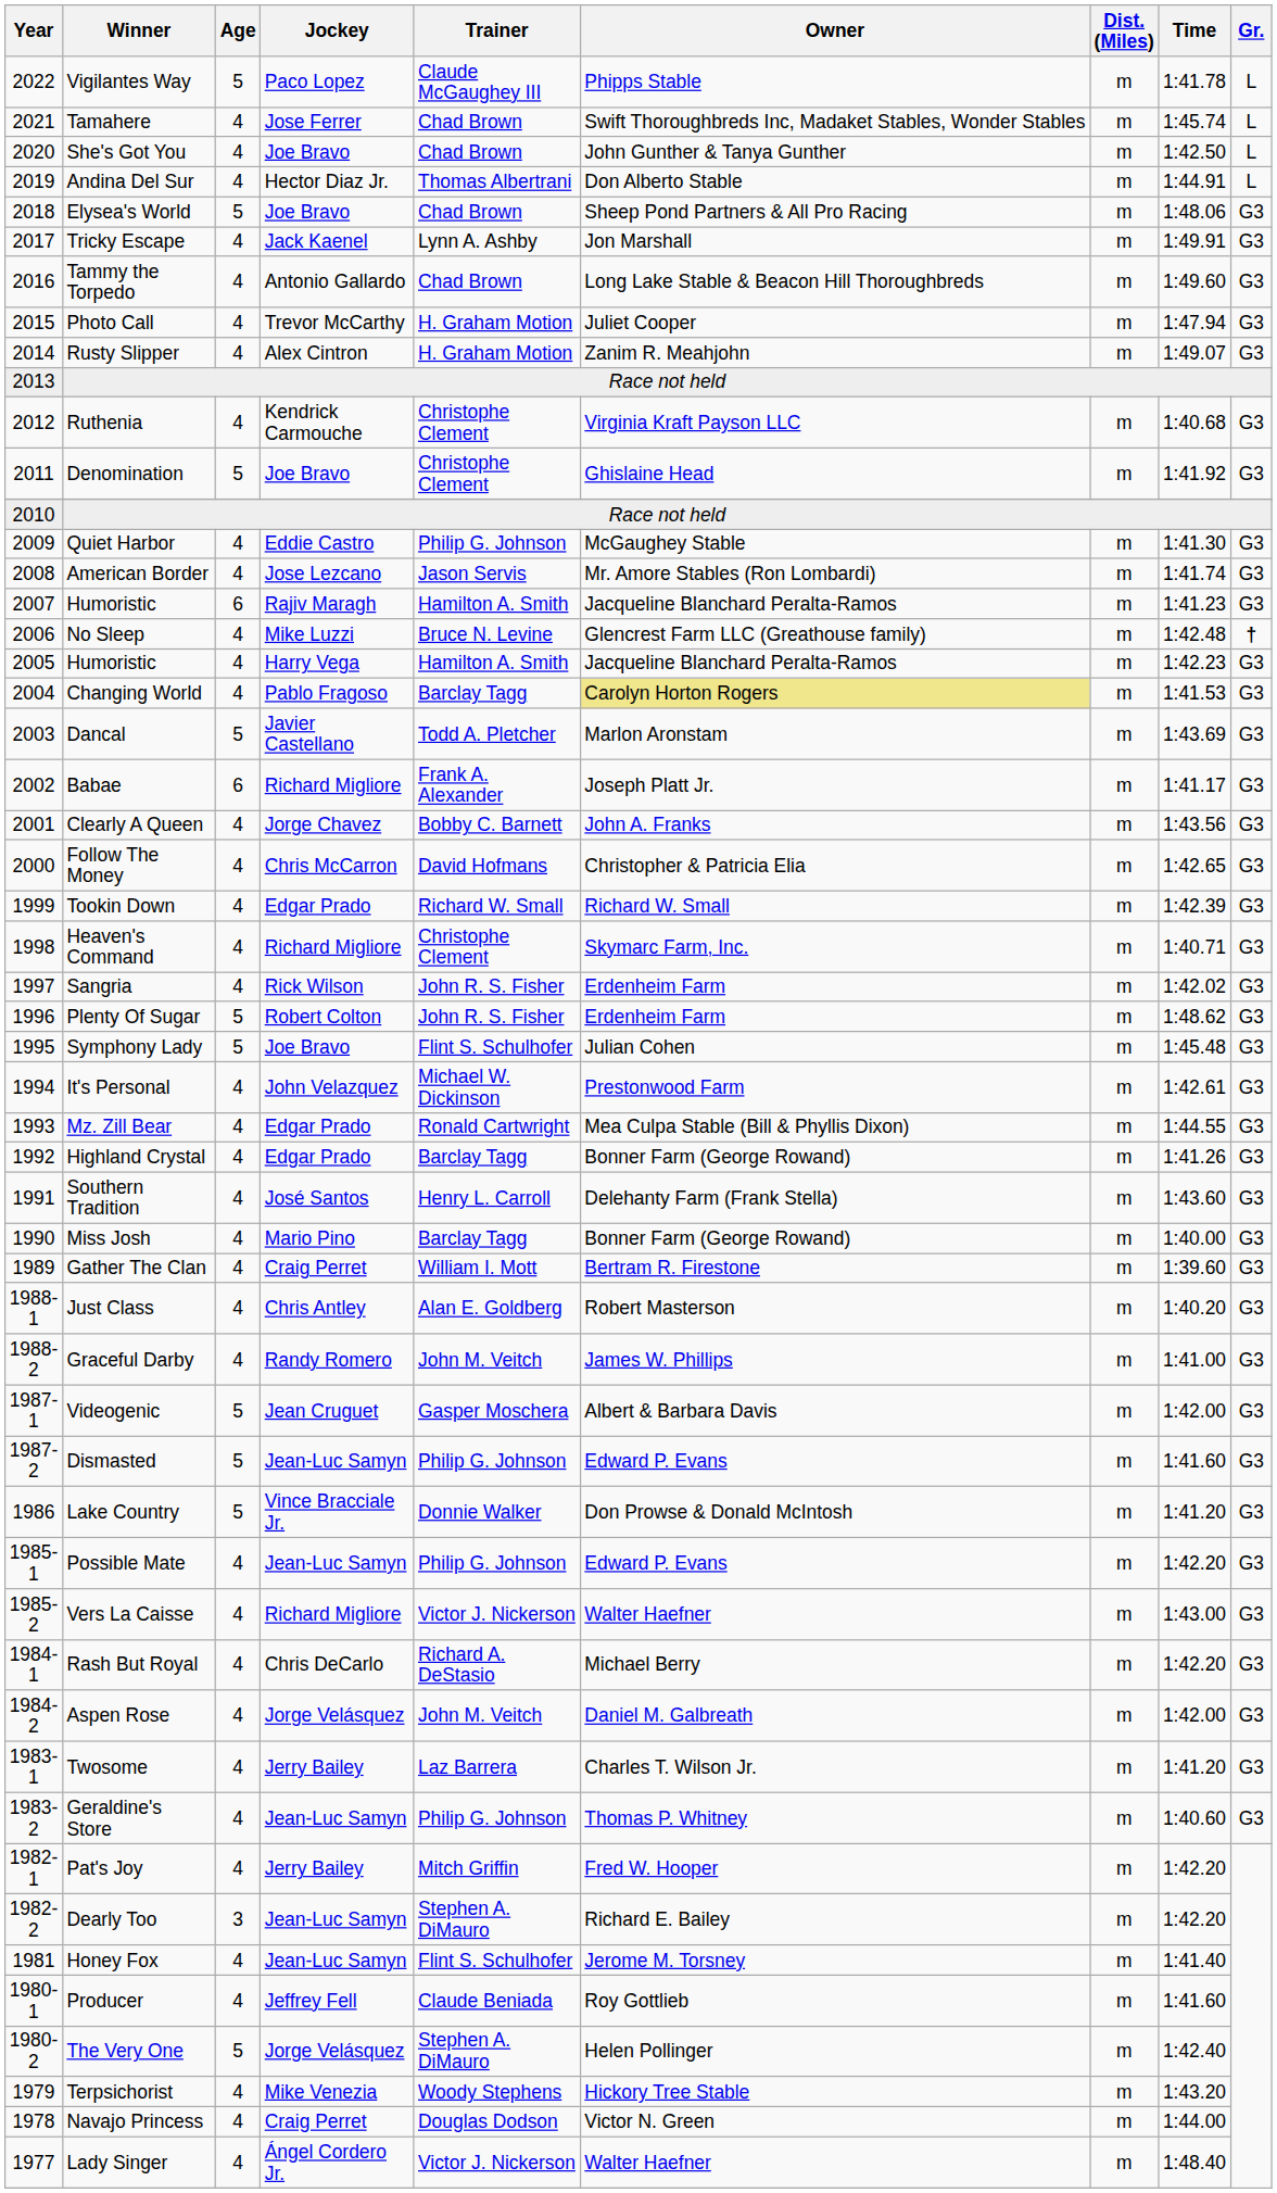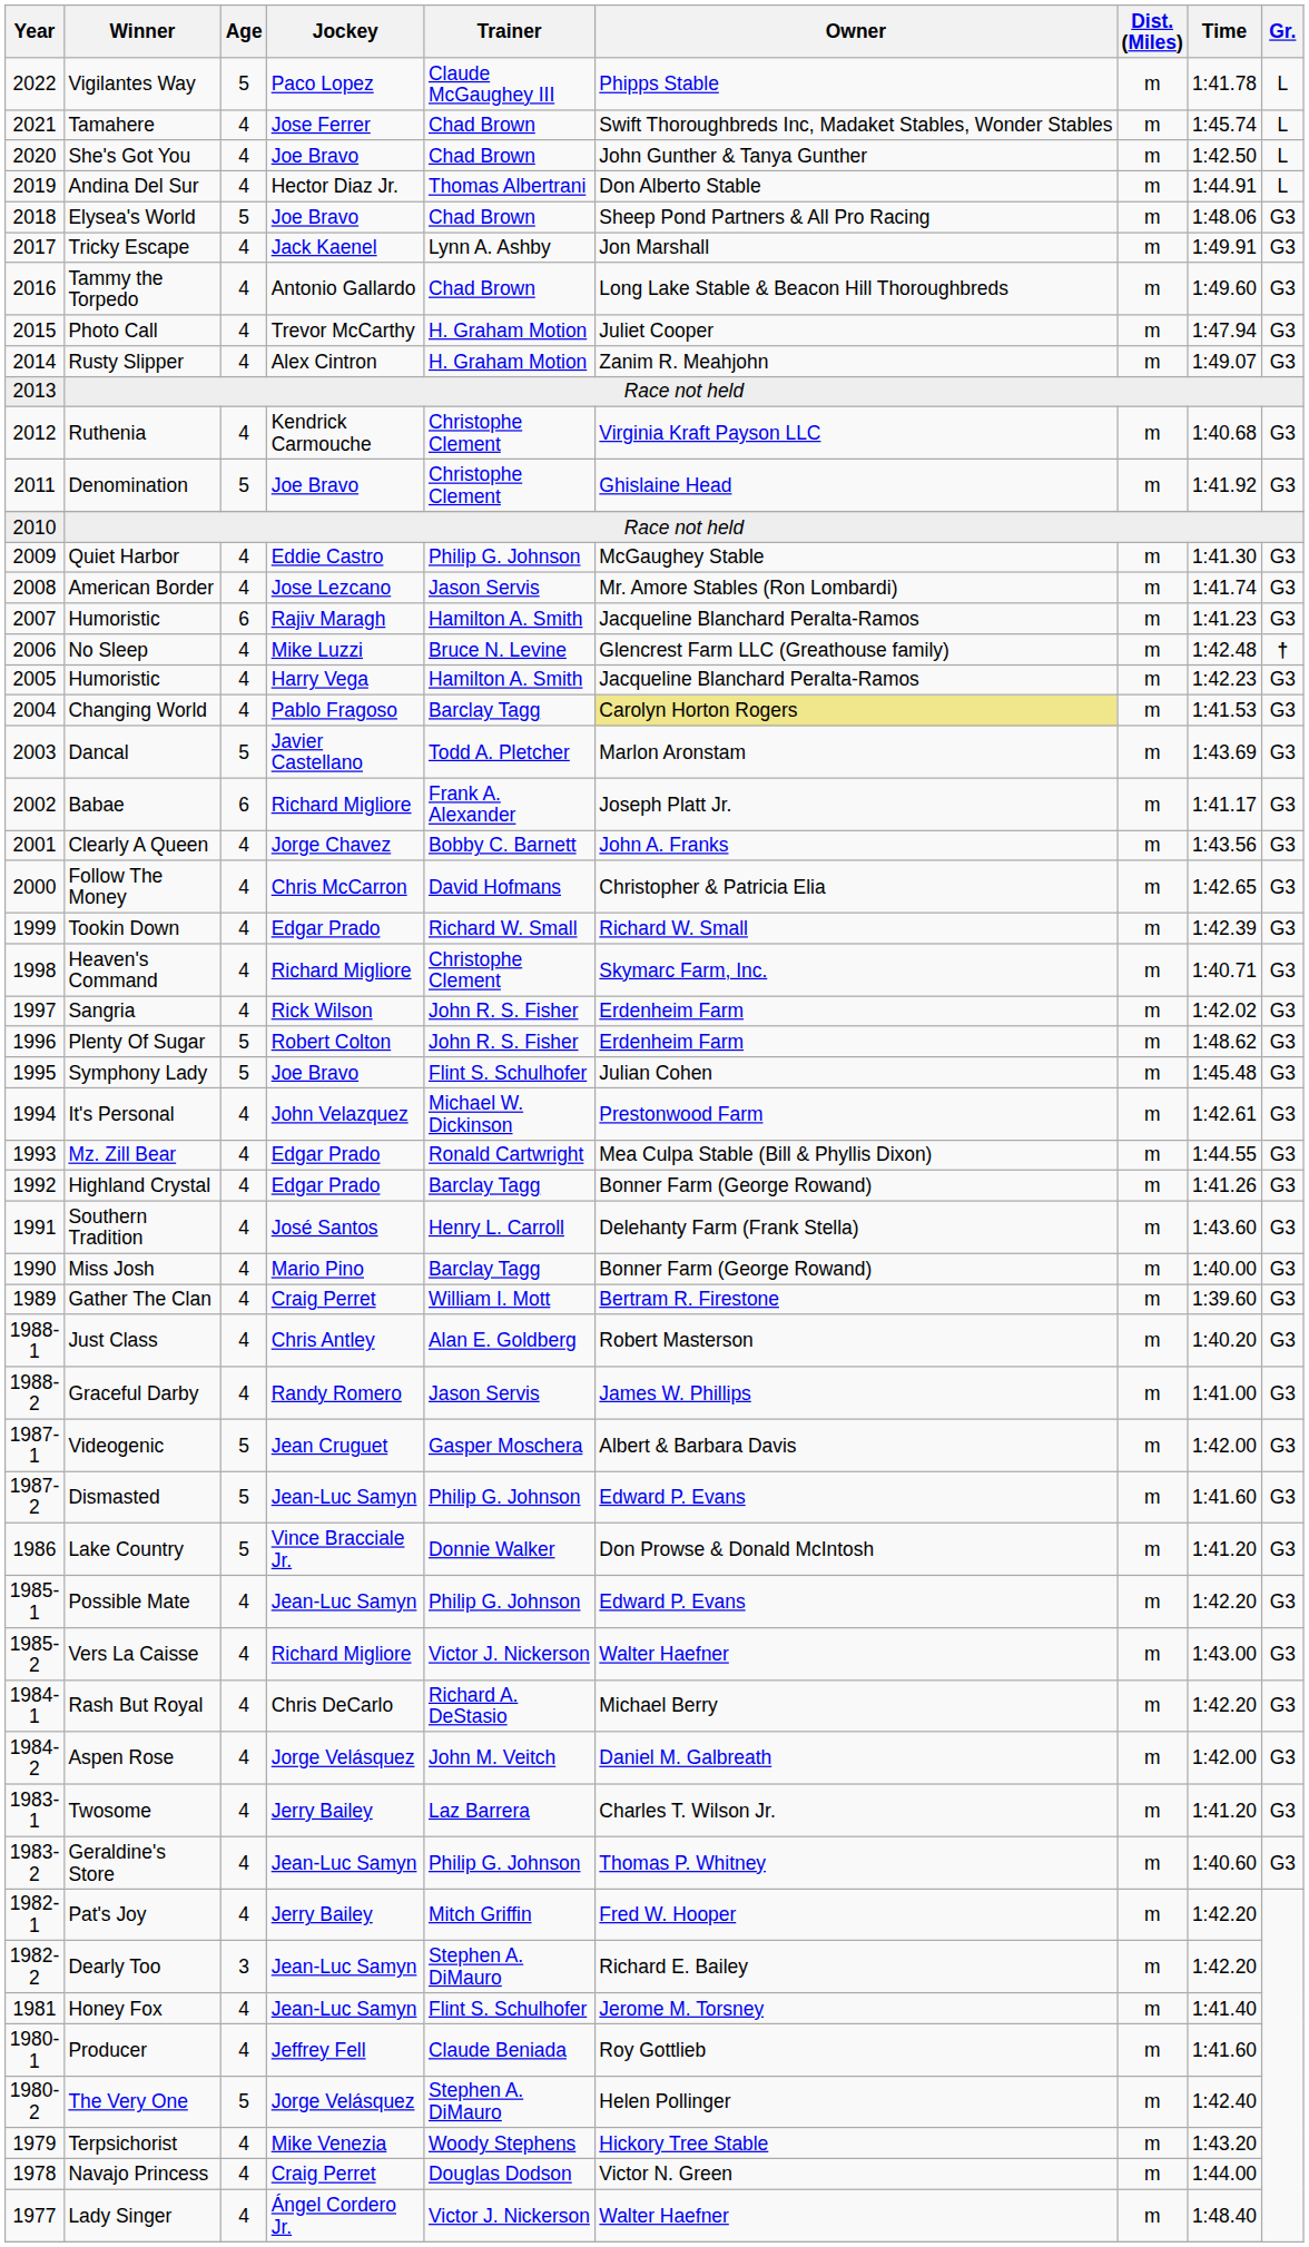Graceful Darby | Trainer: John M. Veitch -> Jason Servis
